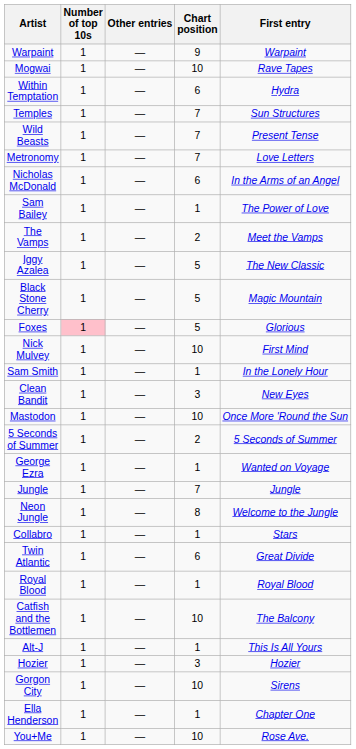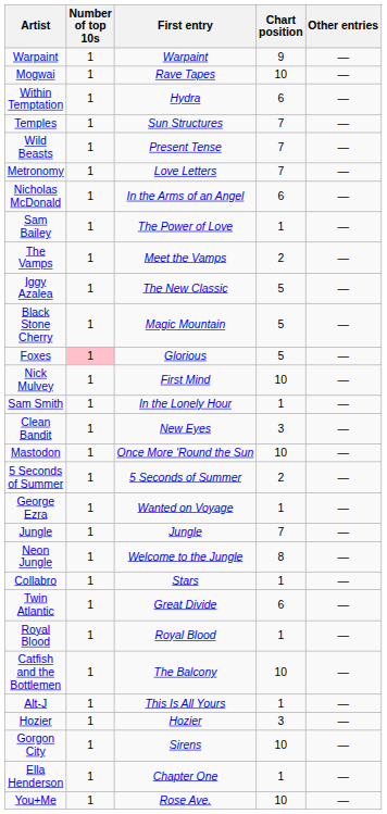columns swapped: First entry <-> Other entries
